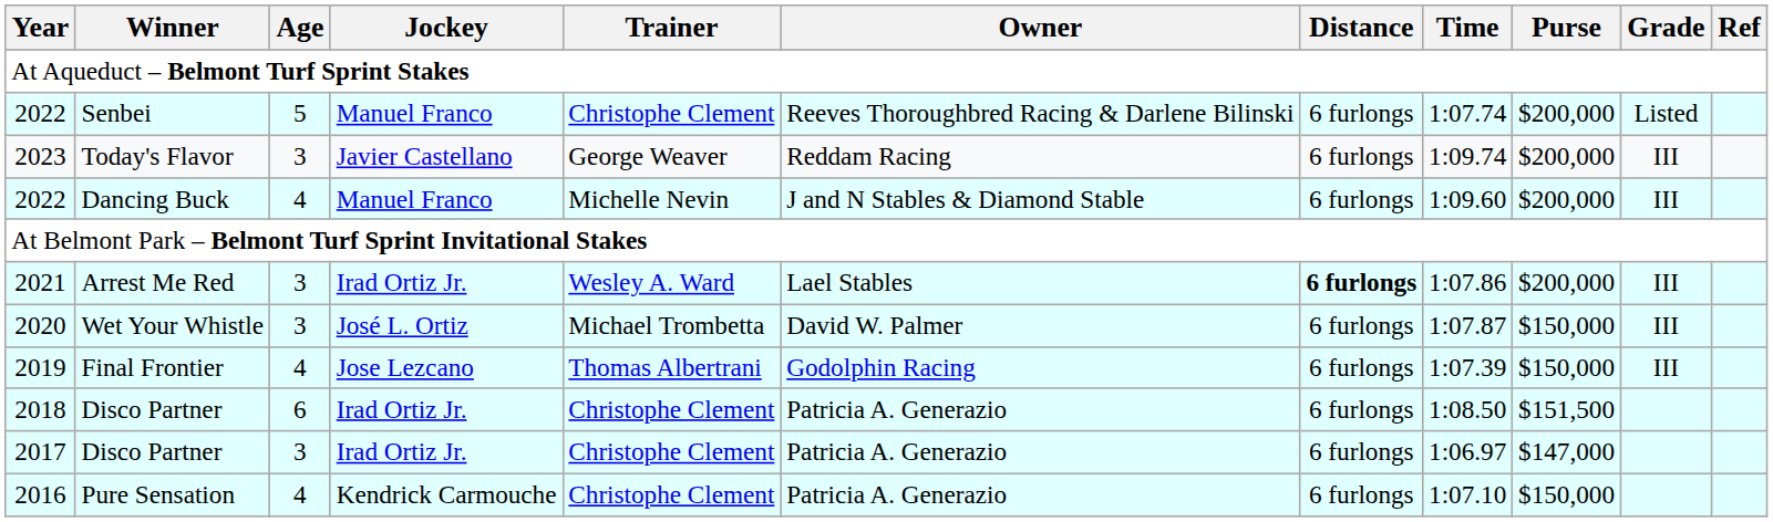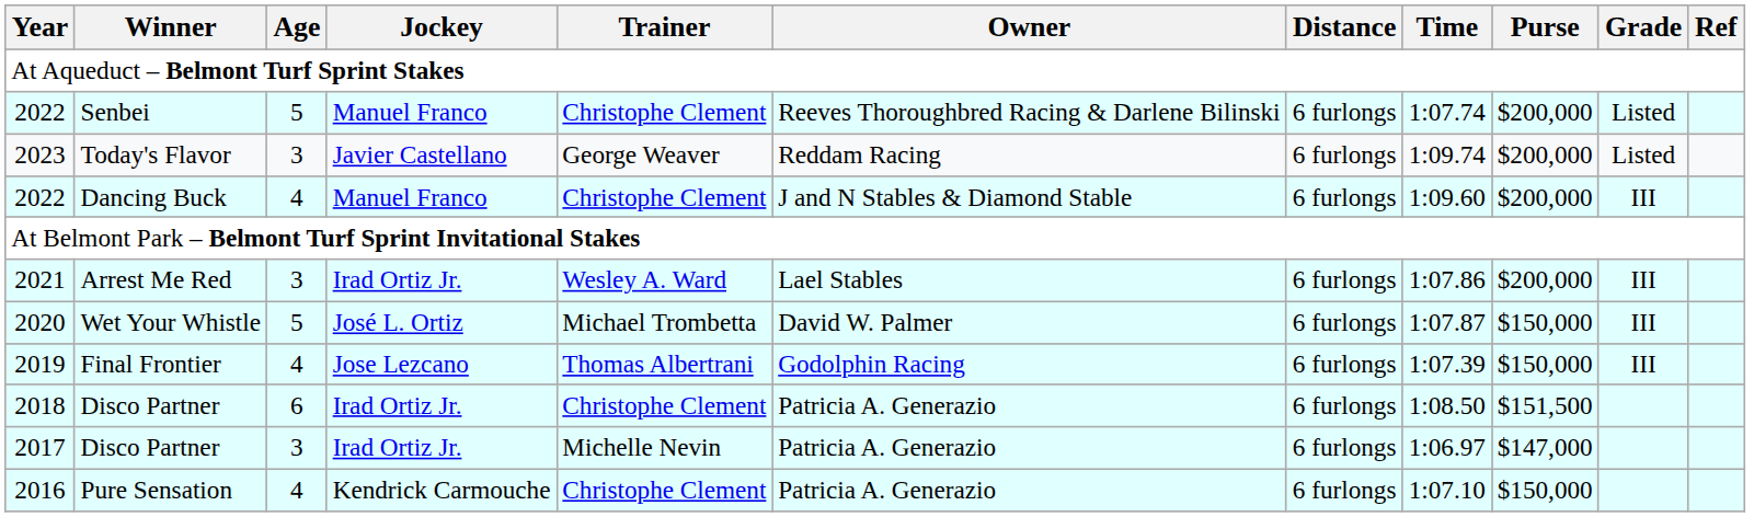Today's Flavor | Grade: III -> Listed
Dancing Buck | Trainer: Michelle Nevin -> Christophe Clement
Arrest Me Red | Distance: bold -> normal
Wet Your Whistle | Age: 3 -> 5
2017 / Disco Partner | Trainer: Christophe Clement -> Michelle Nevin
